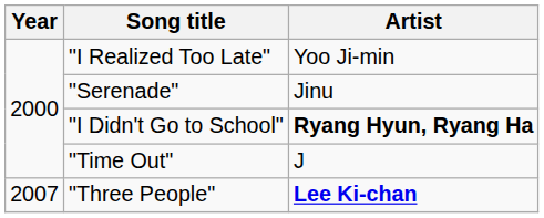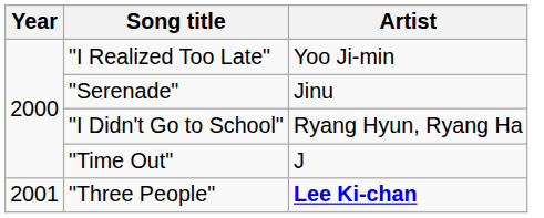"I Didn't Go to School" | Artist: bold -> normal
"Three People" | Year: 2007 -> 2001
